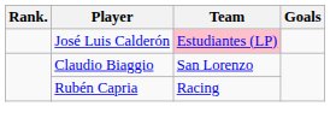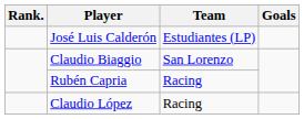José Luis Calderón | Team: pink background -> no background
+ row: Claudio López | Racing
